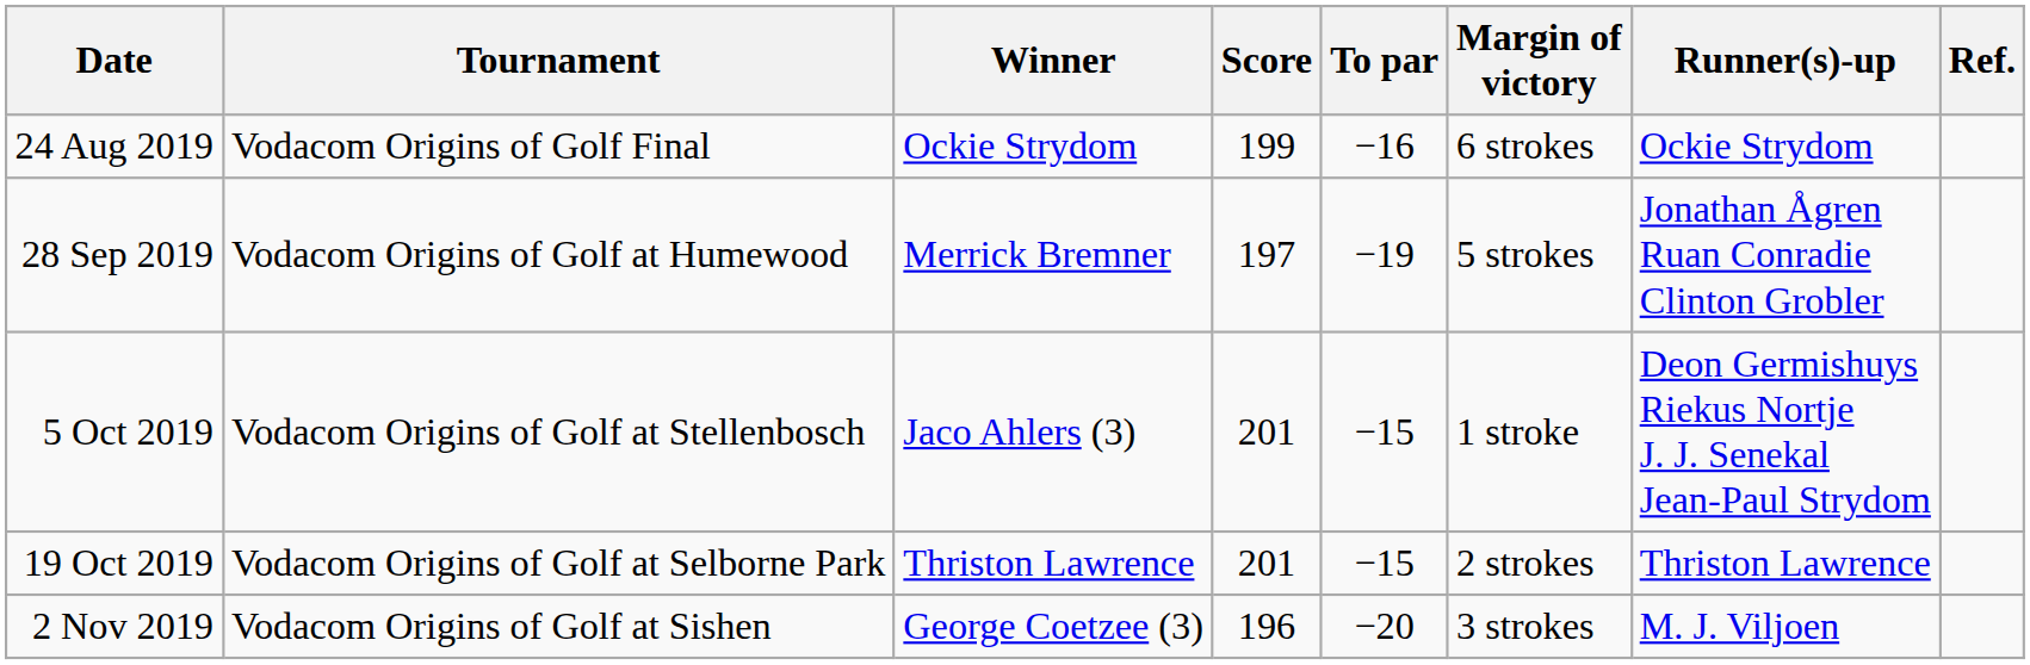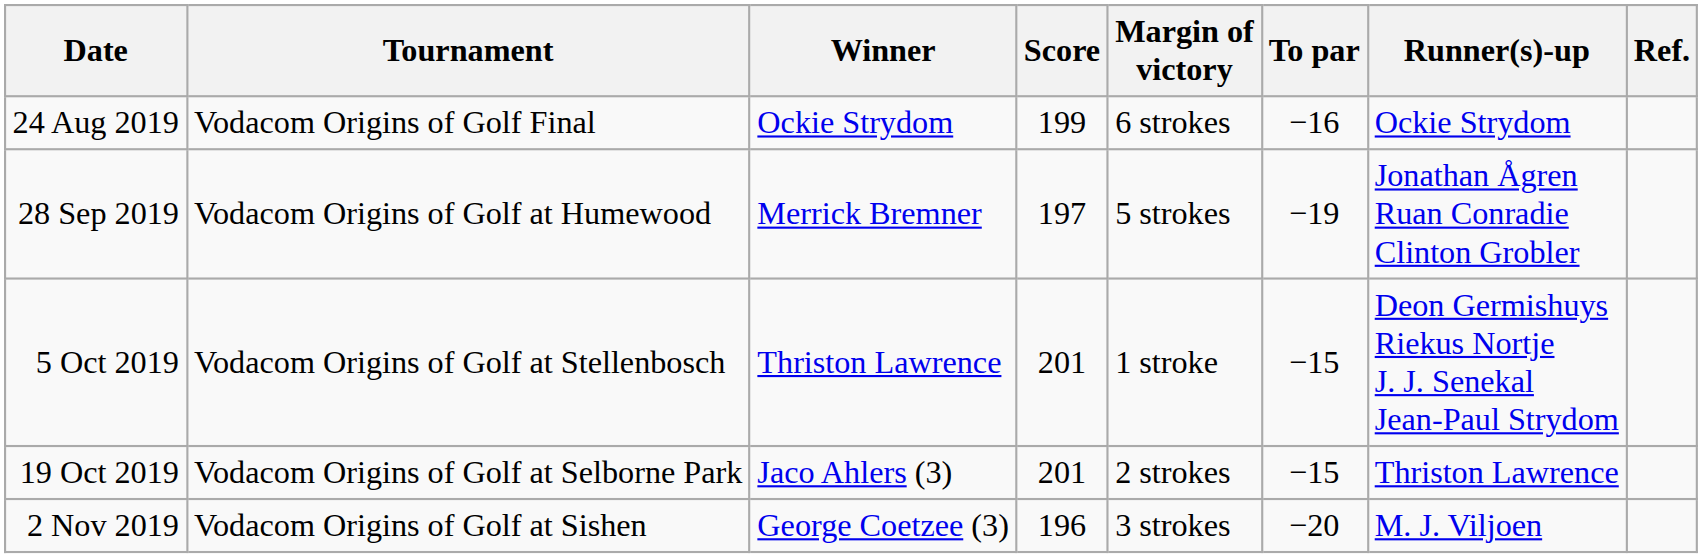columns swapped: To par <-> Margin of victory
5 Oct 2019 | Winner: Jaco Ahlers (3) -> Thriston Lawrence
19 Oct 2019 | Winner: Thriston Lawrence -> Jaco Ahlers (3)
